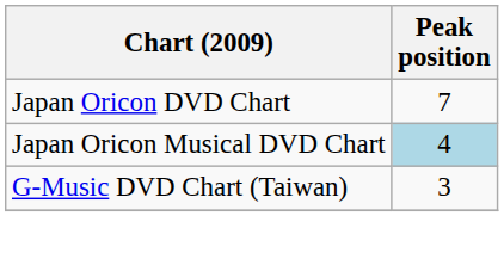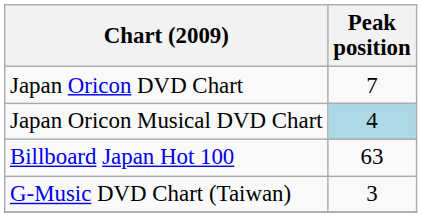+ row: Billboard Japan Hot 100 | 63
